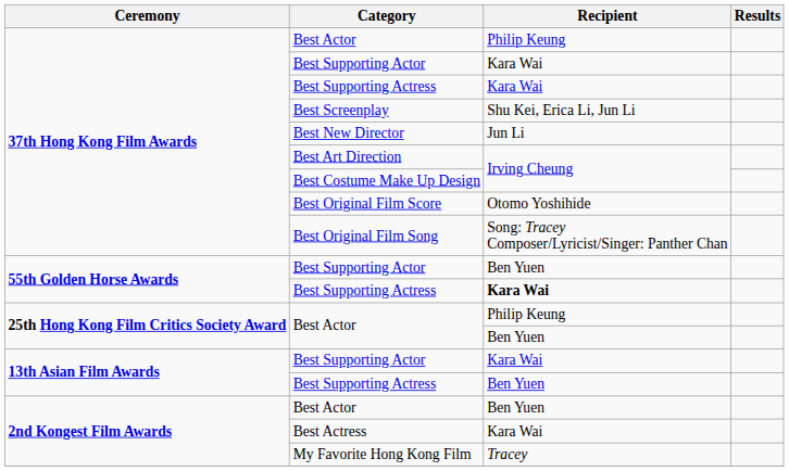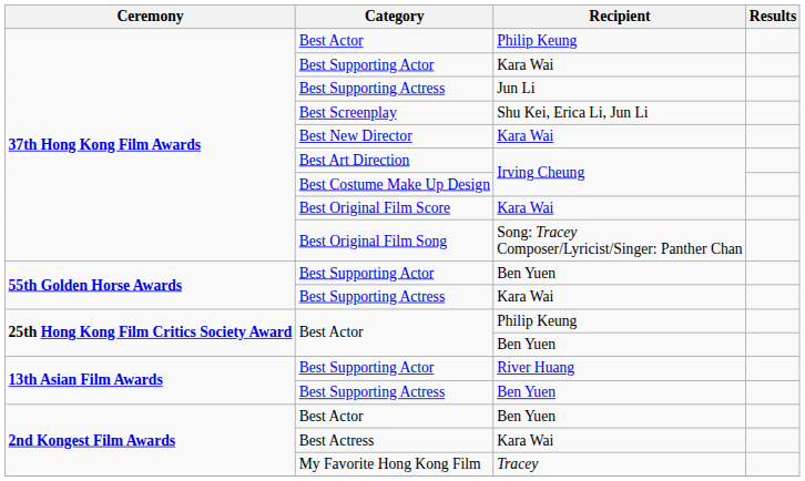37th Hong Kong Film Awards / Best Supporting Actress | Recipient: Kara Wai -> Jun Li
Best New Director | Recipient: Jun Li -> Kara Wai
Best Original Film Score | Recipient: Otomo Yoshihide -> Kara Wai
55th Golden Horse Awards / Best Supporting Actress | Recipient: bold -> normal
13th Asian Film Awards / Best Supporting Actor | Recipient: Kara Wai -> River Huang
